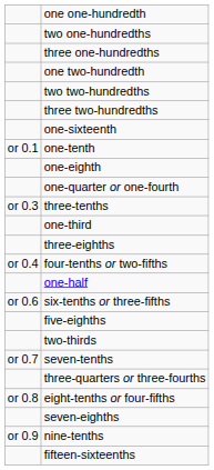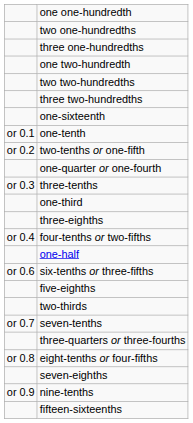- row: one-eighth
+ row: or 0.2 | two-tenths or one-fifth
